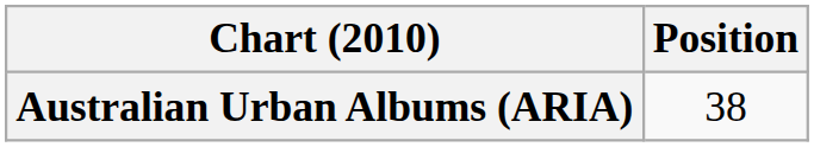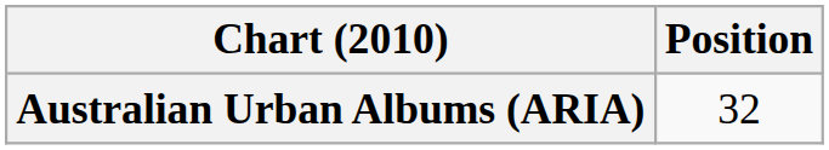Australian Urban Albums (ARIA) | Position: 38 -> 32
